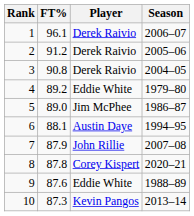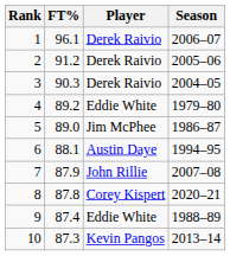3 | FT%: 90.8 -> 90.3
9 | FT%: 87.6 -> 87.4
